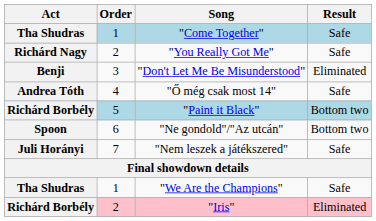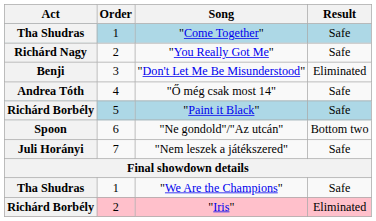"Paint it Black" | Result: Bottom two -> Safe
